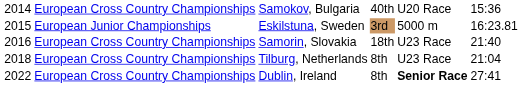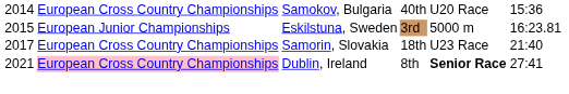Samorin, Slovakia | column 1: 2016 -> 2017
- row: 2018 | European Cross Country Championships | Tilburg, Netherlands | 8th | U23 Race | 21:04
Dublin, Ireland | column 1: 2022 -> 2021
Dublin, Ireland | column 2: no background -> pink background
